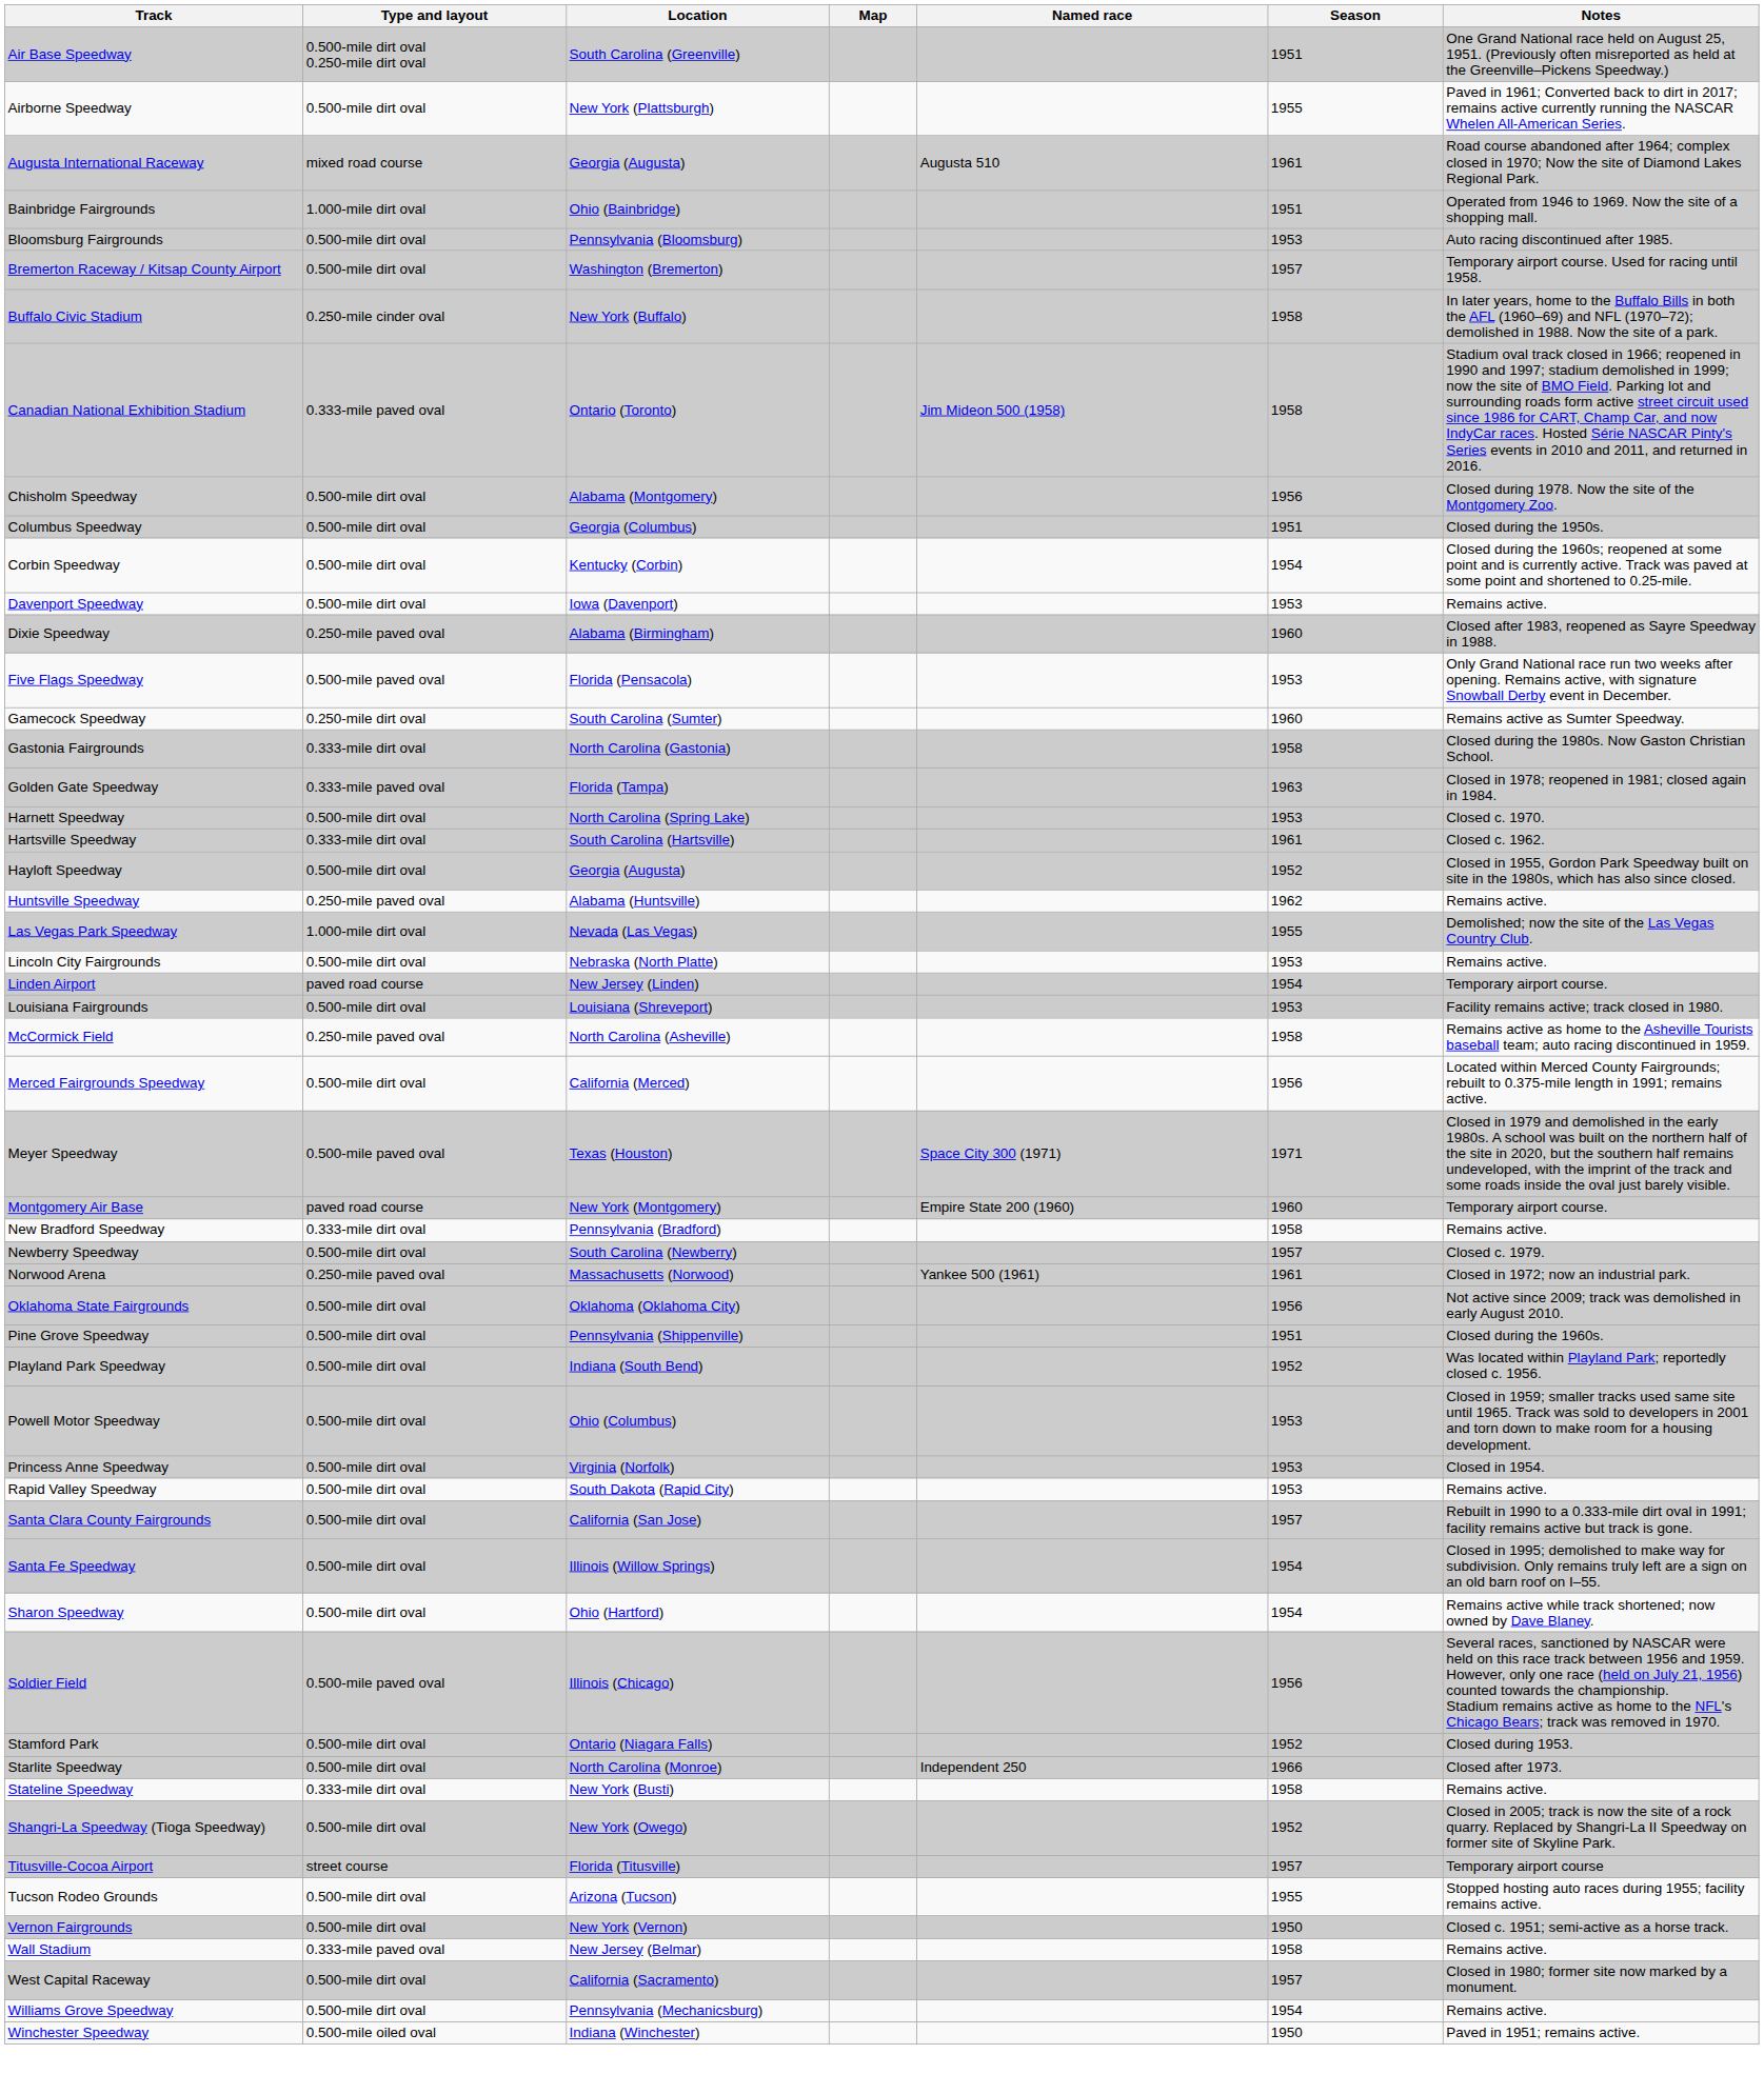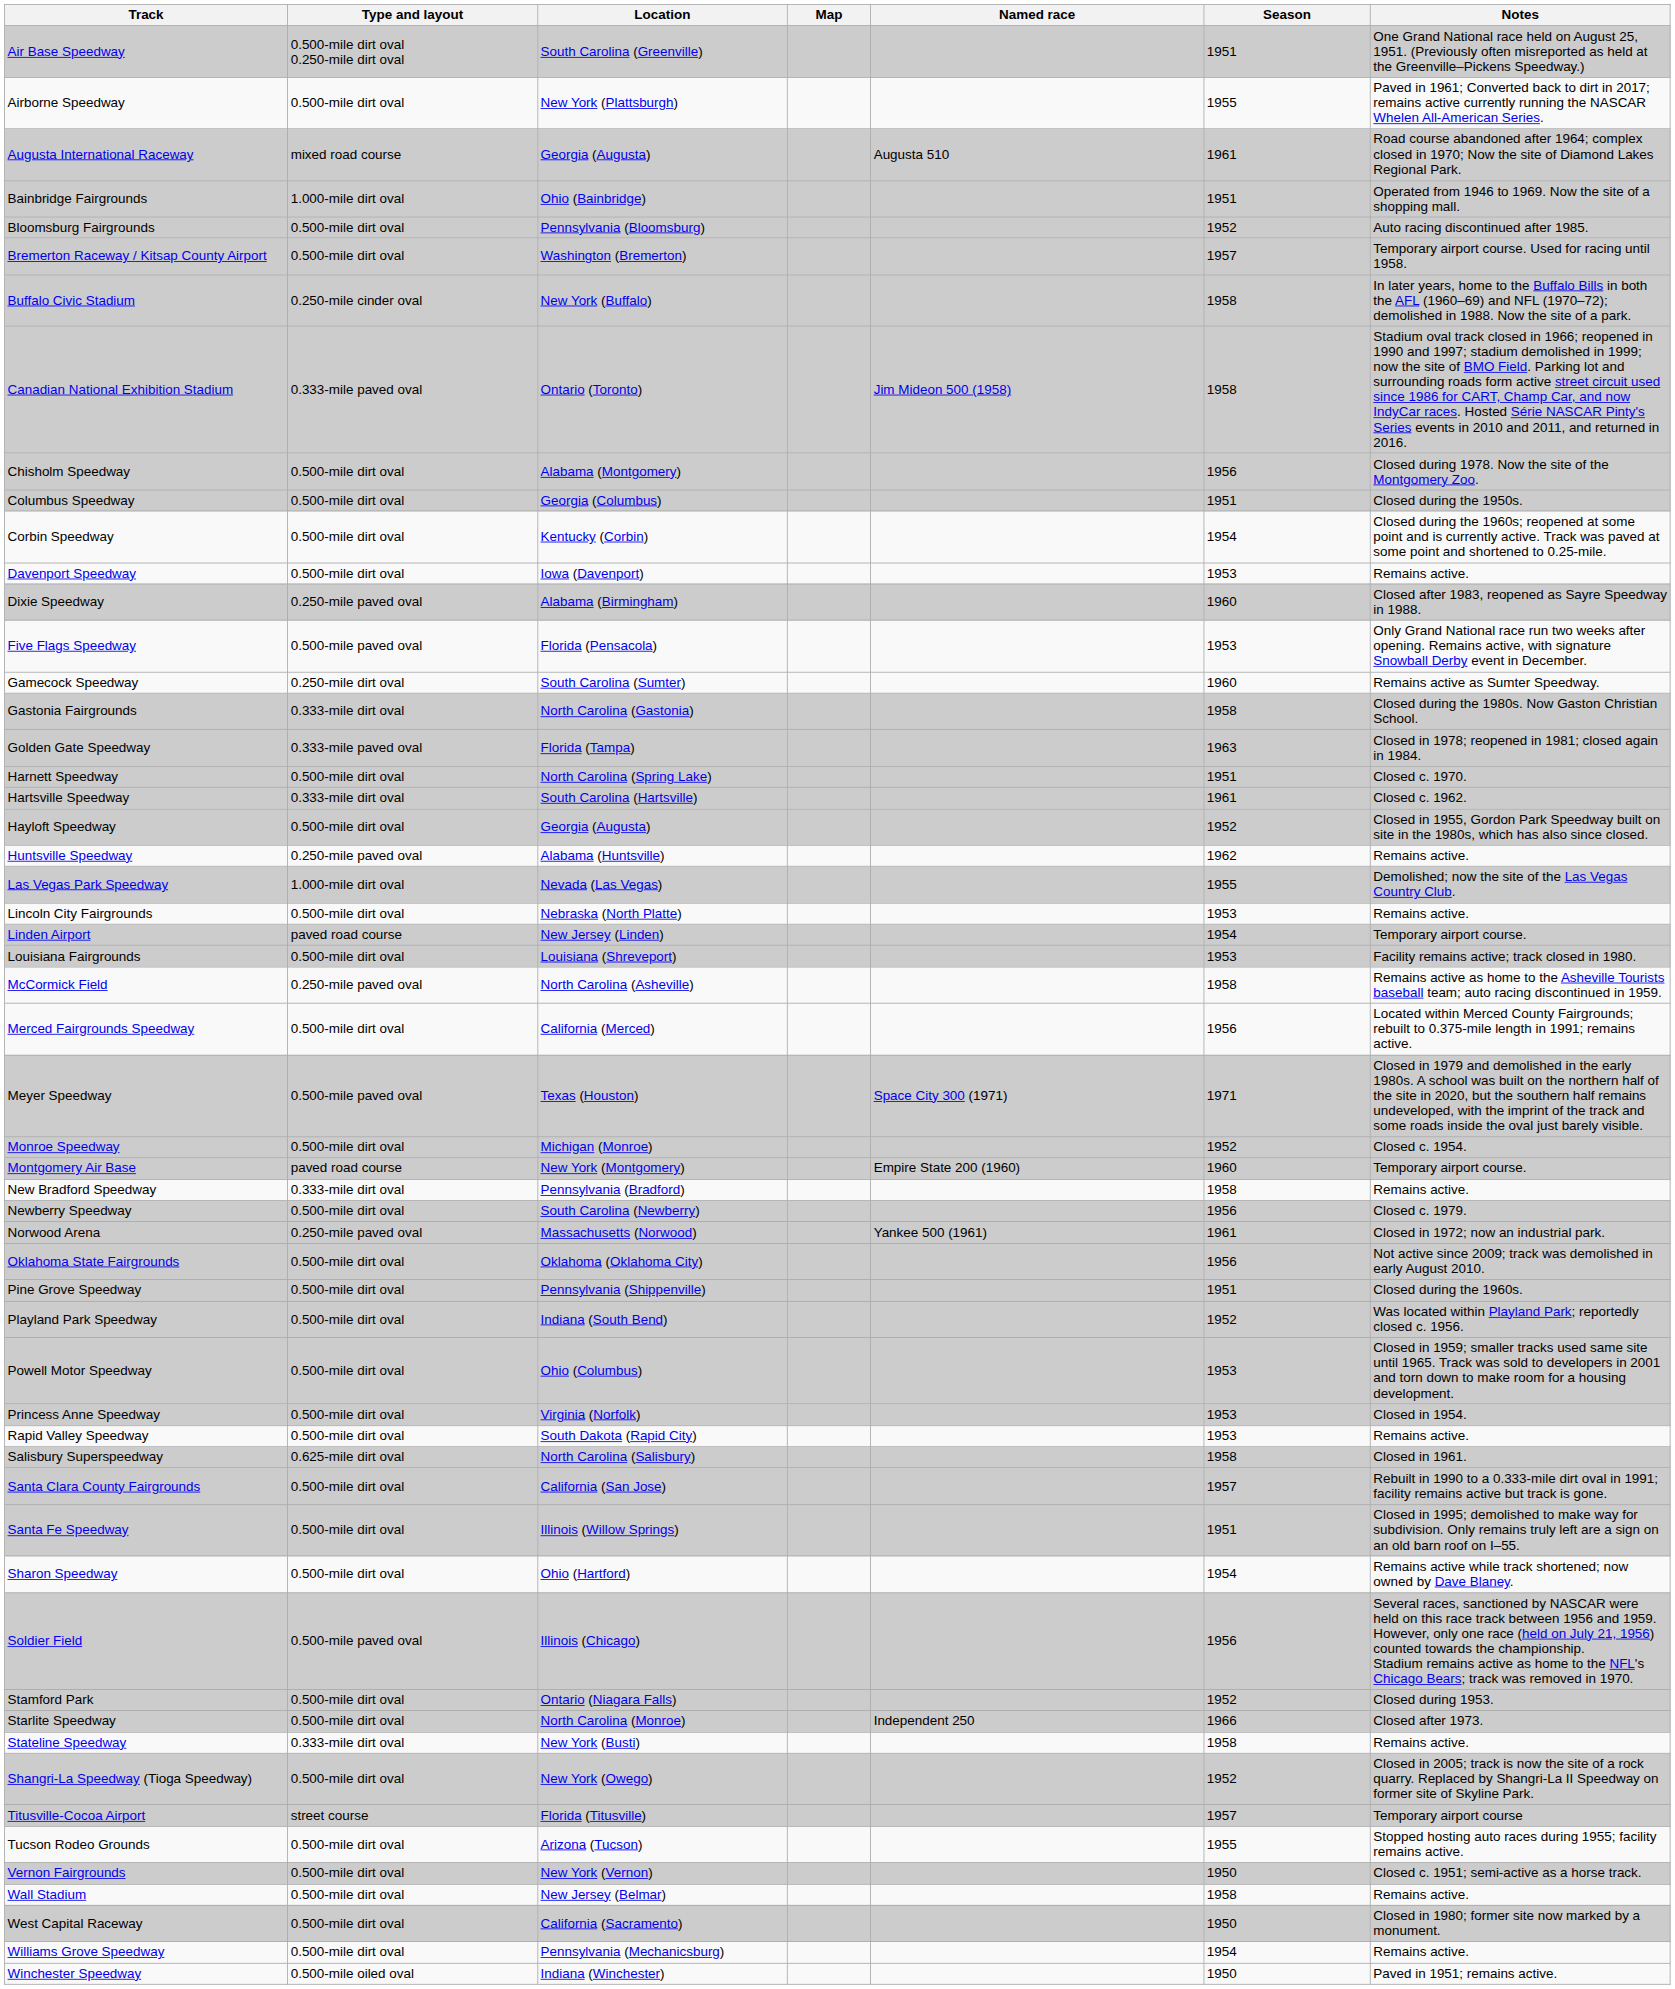Bloomsburg Fairgrounds | Season: 1953 -> 1952
Harnett Speedway | Season: 1953 -> 1951
+ row: Monroe Speedway | 0.500-mile dirt oval | Michigan (Monroe) | 1952 | Closed c. 1954.
Newberry Speedway | Season: 1957 -> 1956
+ row: Salisbury Superspeedway | 0.625-mile dirt oval | North Carolina (Salisbury) | 1958 | Closed in 1961.
Santa Fe Speedway | Season: 1954 -> 1951
Wall Stadium | Type and layout: 0.333-mile paved oval -> 0.500-mile dirt oval
West Capital Raceway | Season: 1957 -> 1950
